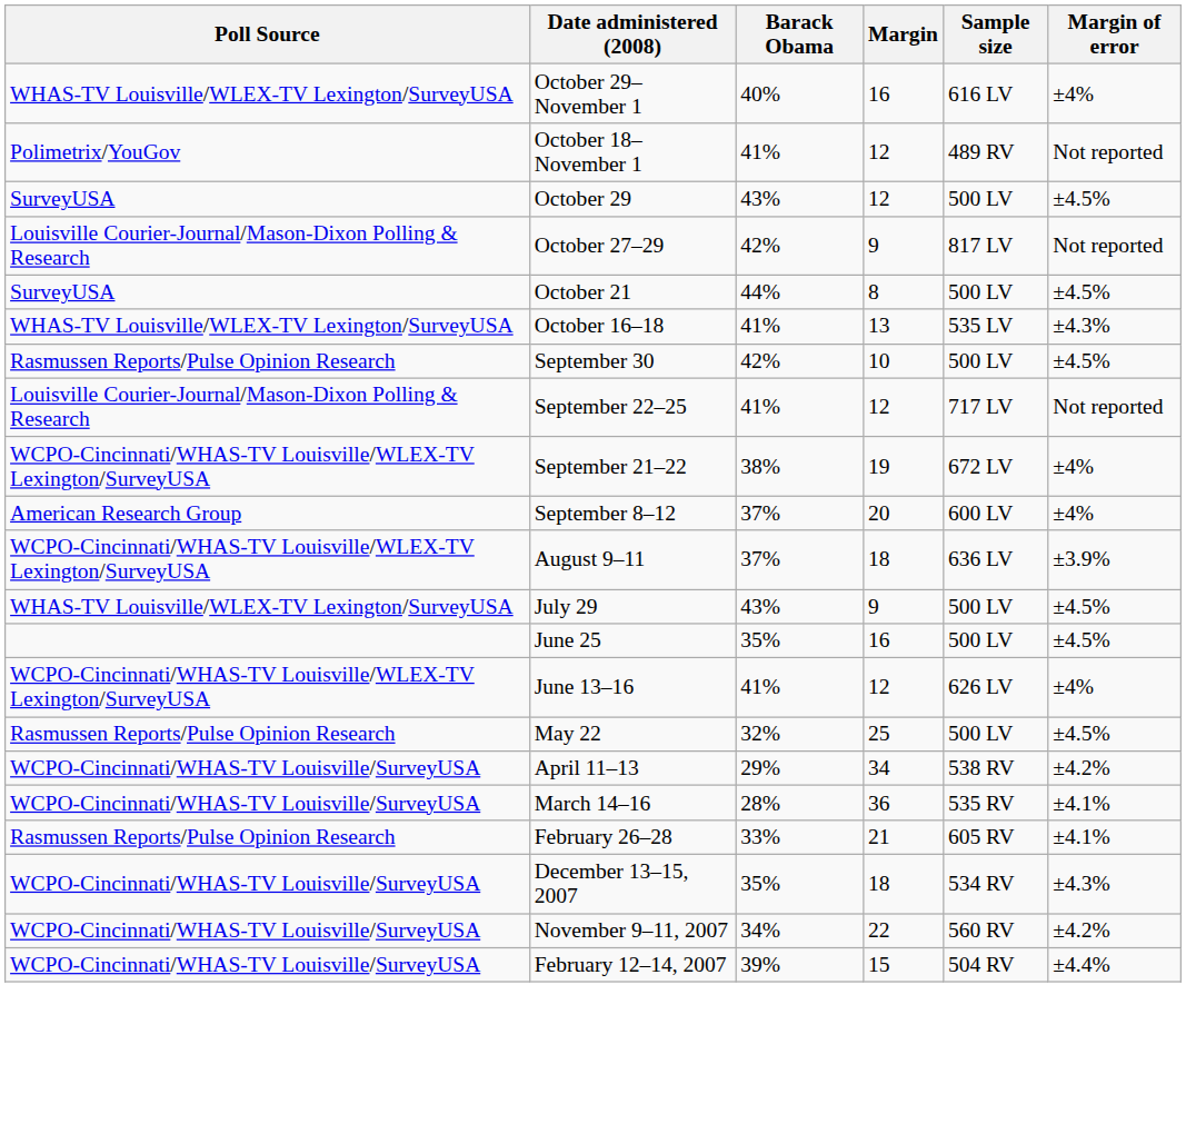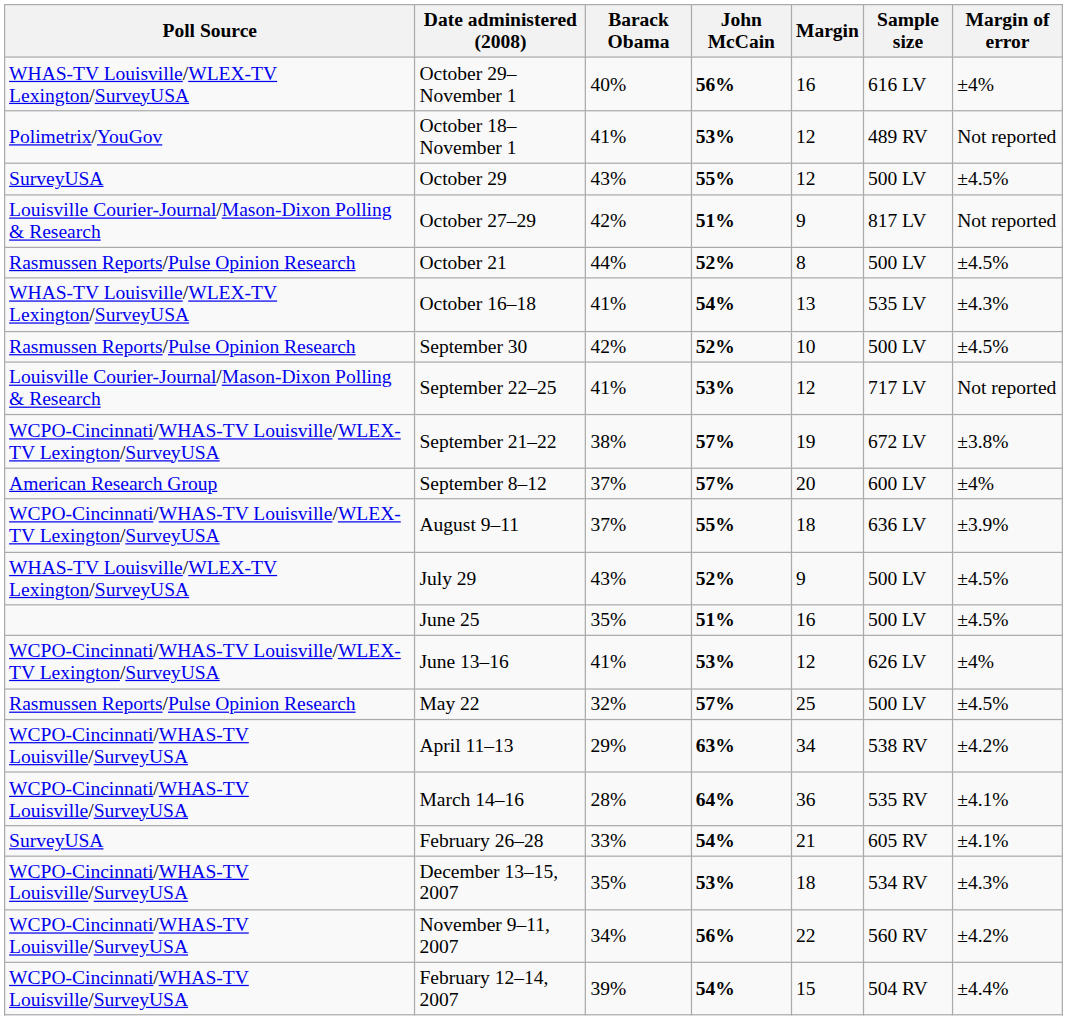+ column: John McCain | 56% | 53% | 55% | 51% | 52% | 54% | 52% | 53% | 57% | 57% | 55% | 52% | 51% | 53% | 57% | 63% | 64% | 54% | 53% | 56% | 54%
October 21 | Poll Source: SurveyUSA -> Rasmussen Reports/Pulse Opinion Research
September 21–22 | Margin of error: ±4% -> ±3.8%
February 26–28 | Poll Source: Rasmussen Reports/Pulse Opinion Research -> SurveyUSA
